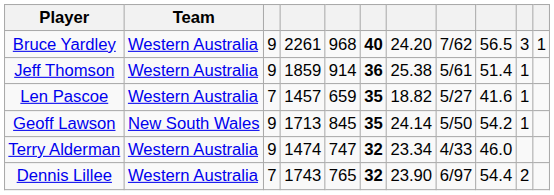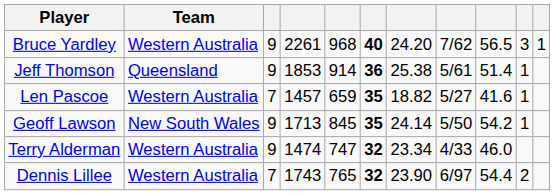Jeff Thomson | Team: Western Australia -> Queensland
Jeff Thomson | column 4: 1859 -> 1853
